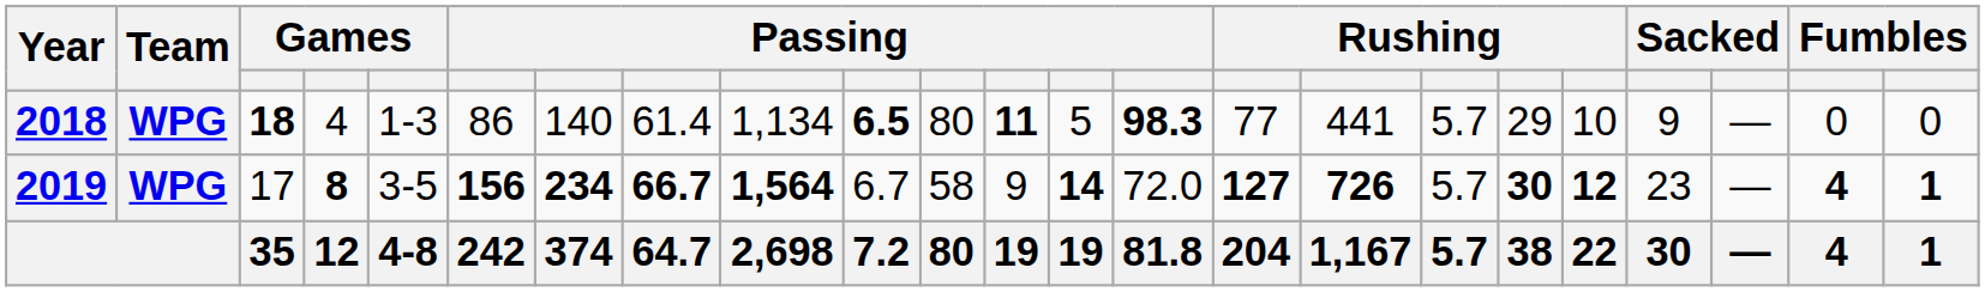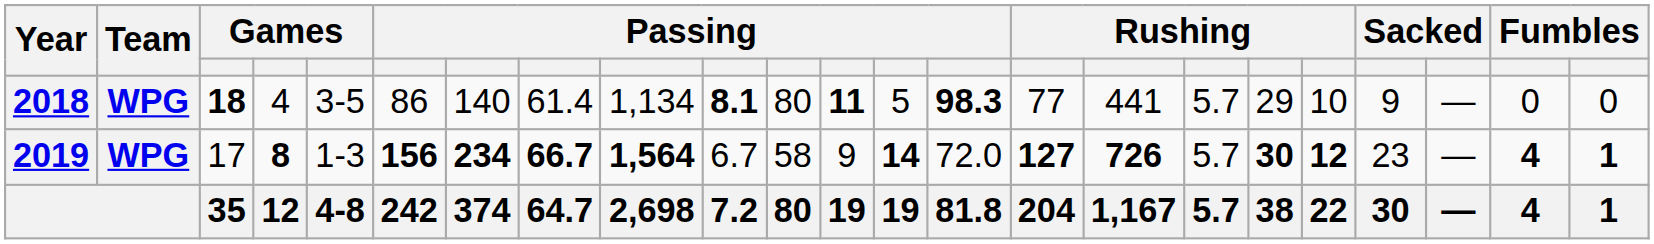2018 | column 5: 1-3 -> 3-5
2018 | column 10: 6.5 -> 8.1
2019 | column 5: 3-5 -> 1-3
